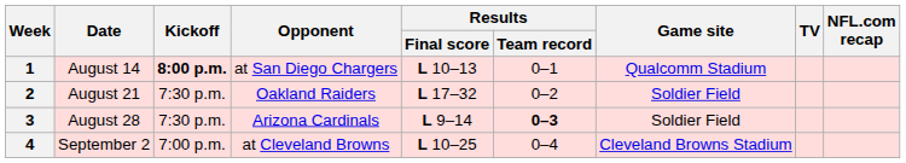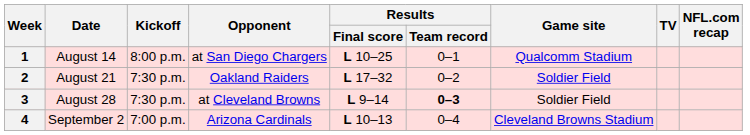1 | Kickoff: bold -> normal
1 | Results / Final score: L 10–13 -> L 10–25
3 | Opponent: Arizona Cardinals -> at Cleveland Browns
4 | Opponent: at Cleveland Browns -> Arizona Cardinals
4 | Results / Final score: L 10–25 -> L 10–13
